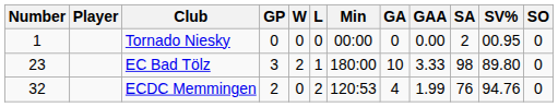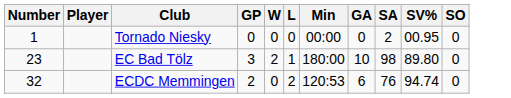- column: GAA | 0.00 | 3.33 | 1.99
ECDC Memmingen | GA: 4 -> 6
ECDC Memmingen | SV%: 94.76 -> 94.74
